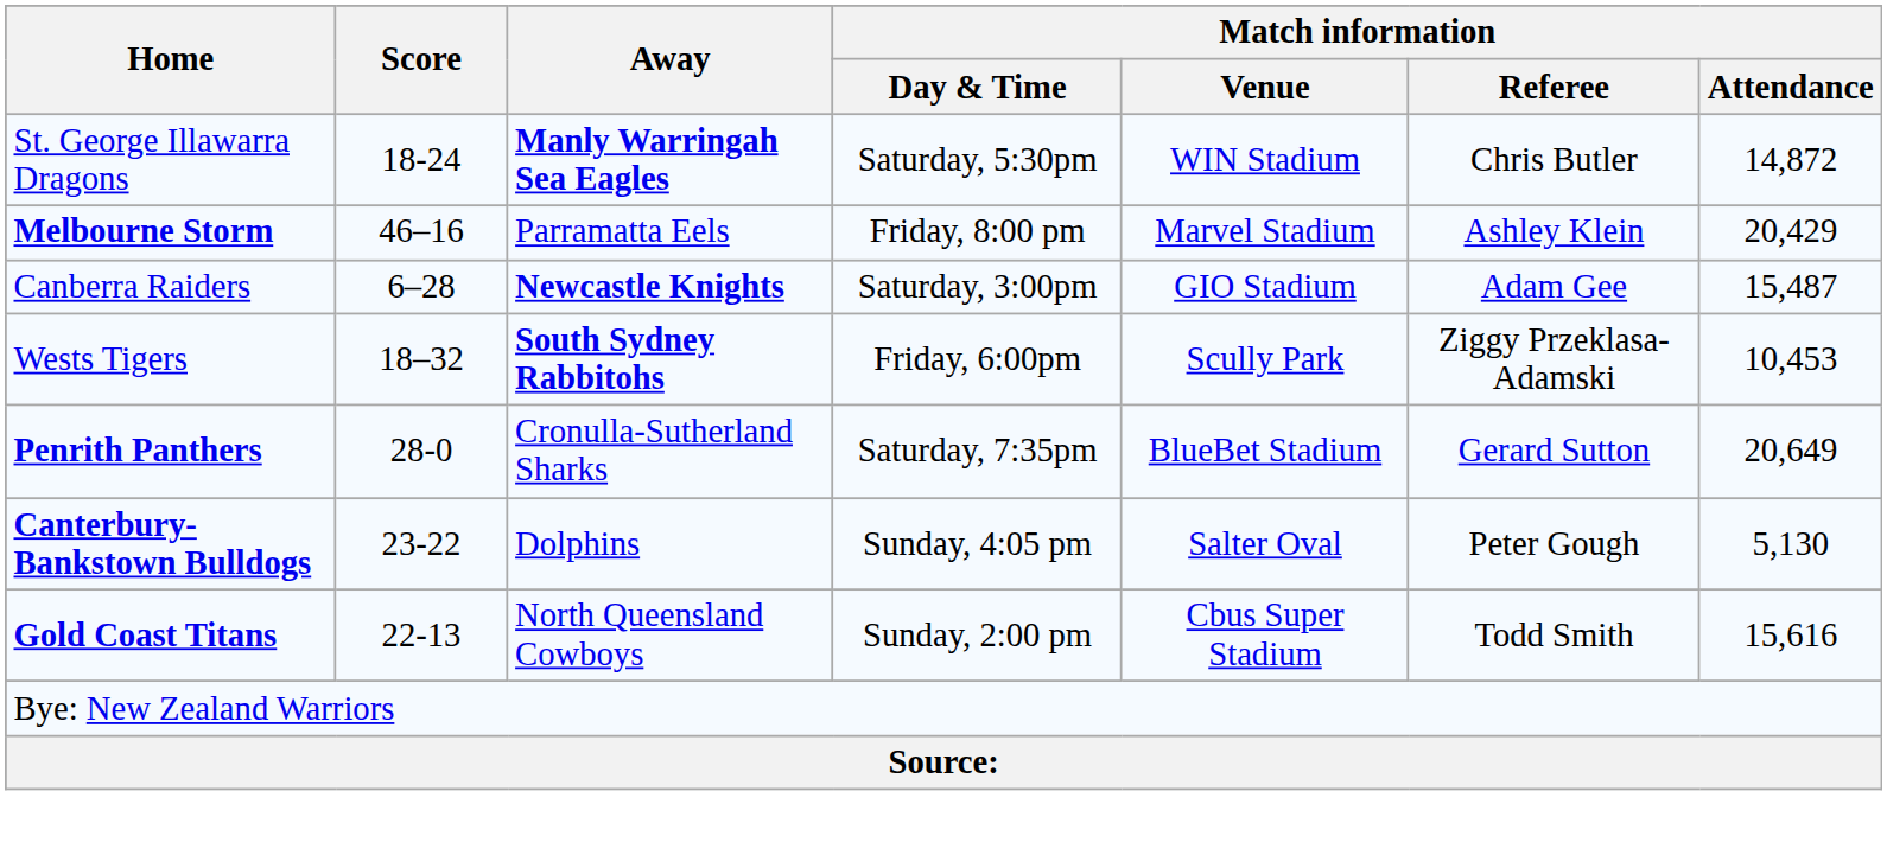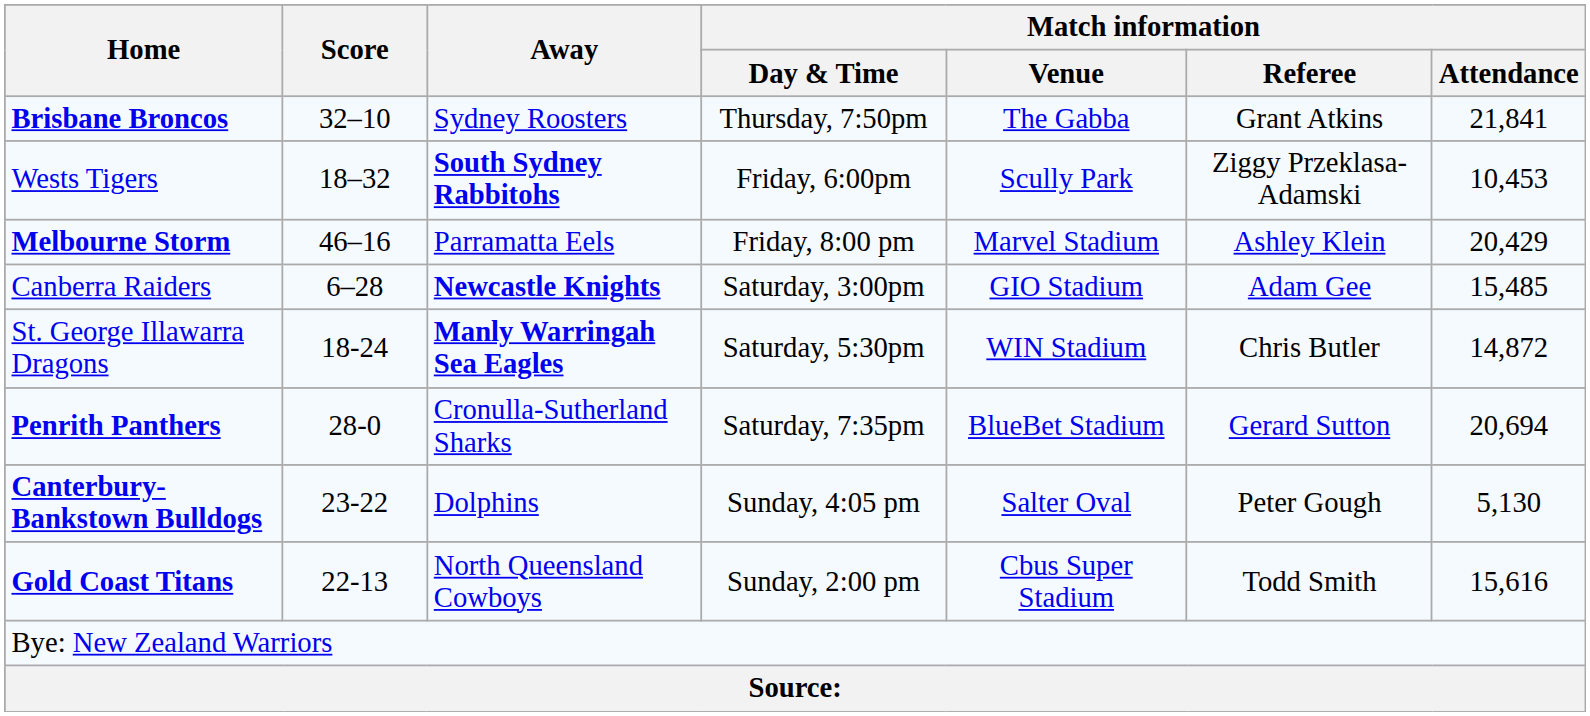+ row: Brisbane Broncos | 32–10 | Sydney Roosters | Thursday, 7:50pm | The Gabba | Grant Atkins | 21,841
rows swapped: Wests Tigers <-> St. George Illawarra Dragons
Canberra Raiders | Match information / Attendance: 15,487 -> 15,485
Penrith Panthers | Match information / Attendance: 20,649 -> 20,694
